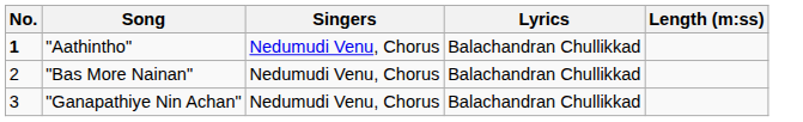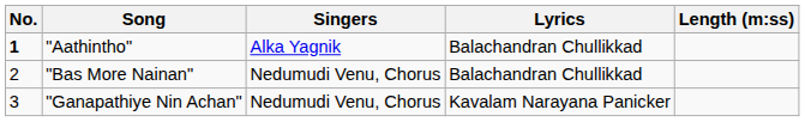"Aathintho" | Singers: Nedumudi Venu, Chorus -> Alka Yagnik
"Ganapathiye Nin Achan" | Lyrics: Balachandran Chullikkad -> Kavalam Narayana Panicker
